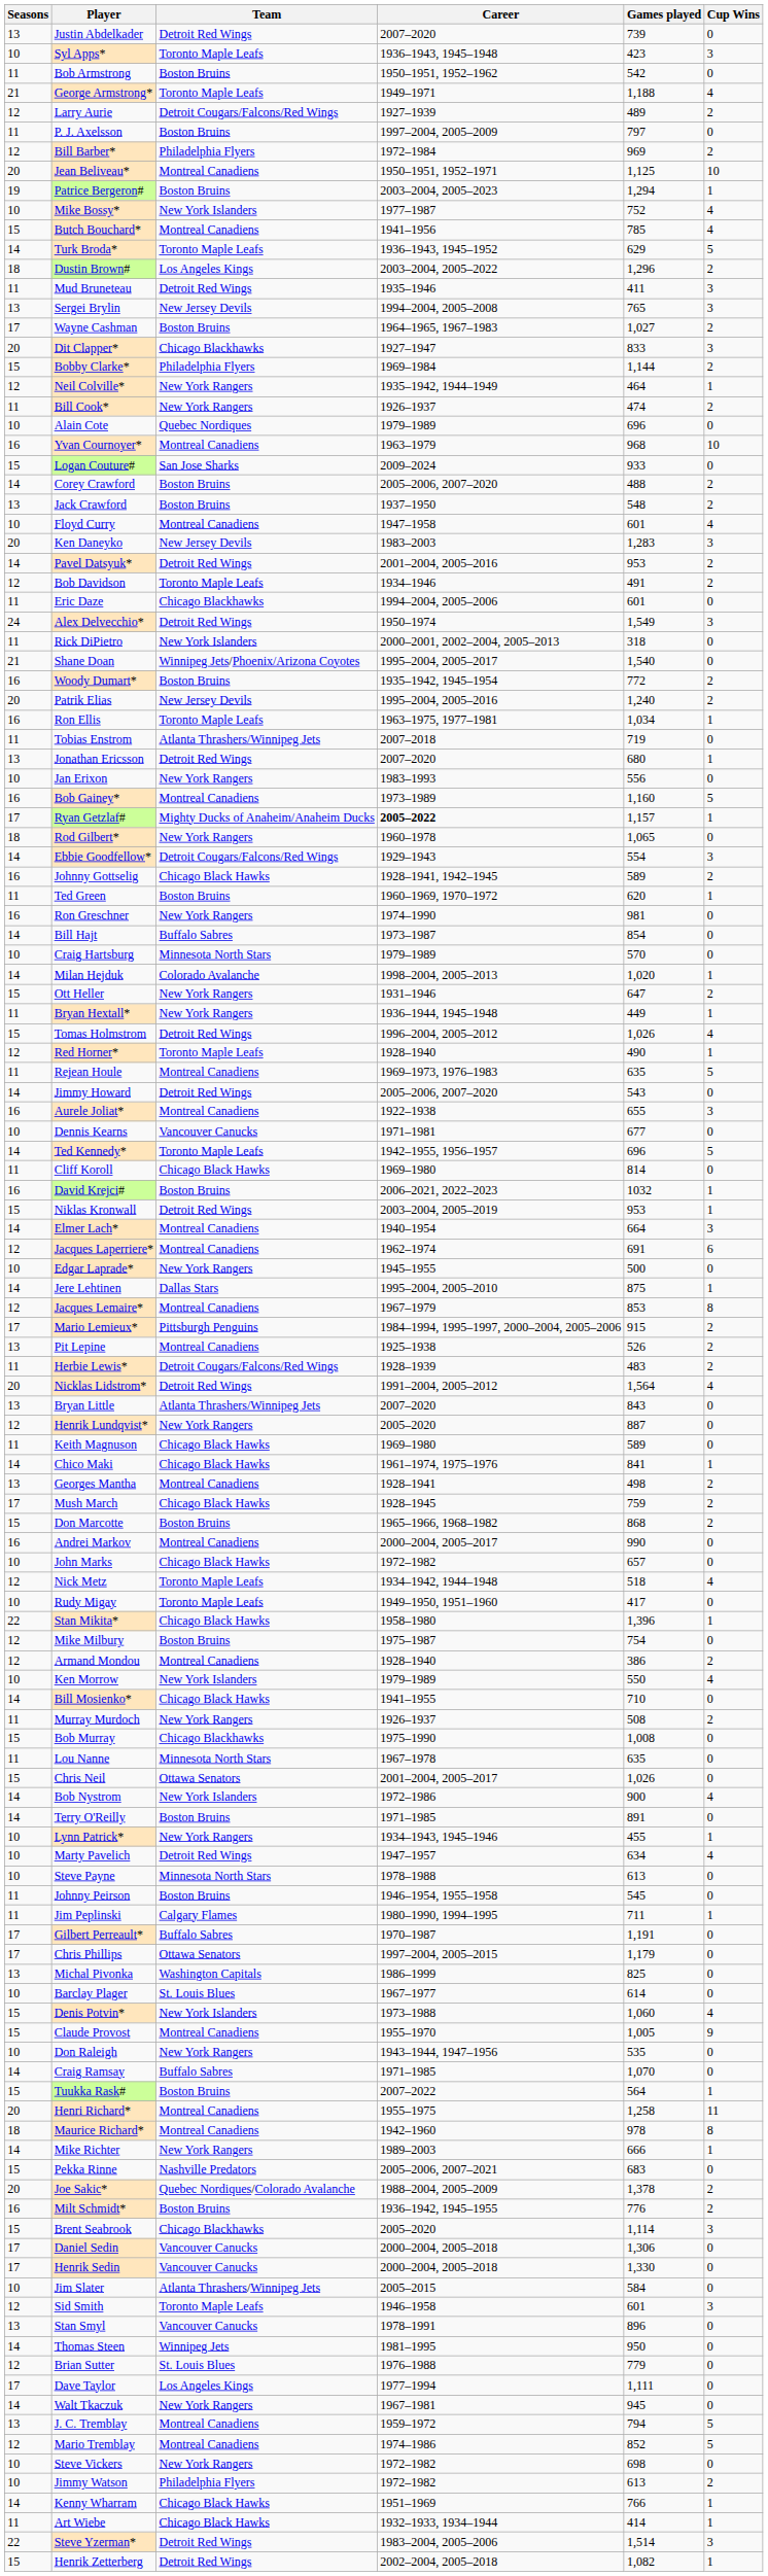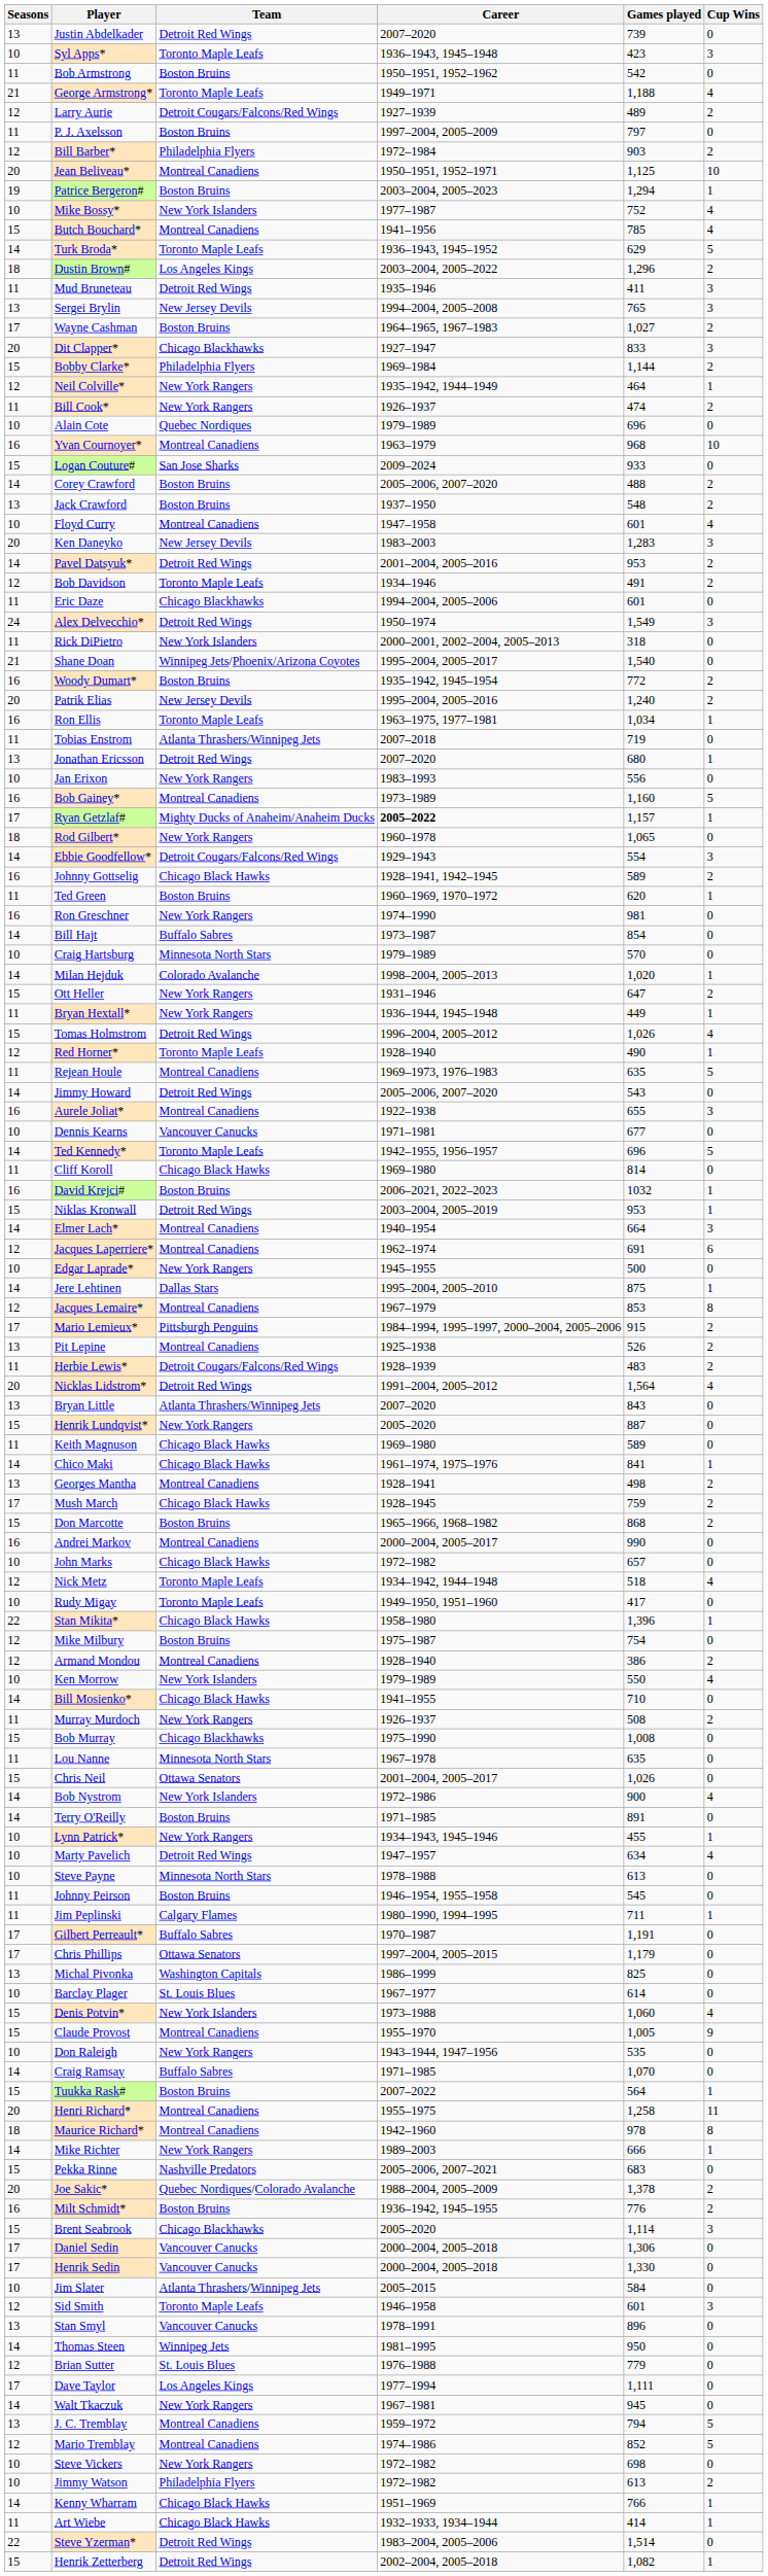Bill Barber* | Games played: 969 -> 903
Henrik Lundqvist* | Seasons: 12 -> 15
Steve Yzerman* | Cup Wins: 3 -> 0
